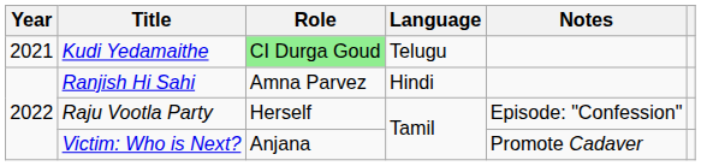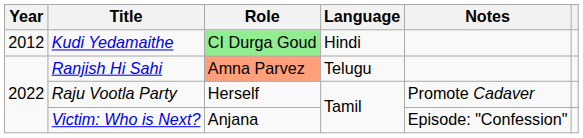Kudi Yedamaithe | Year: 2021 -> 2012
Kudi Yedamaithe | Language: Telugu -> Hindi
Ranjish Hi Sahi | Role: no background -> lightsalmon background
Ranjish Hi Sahi | Language: Hindi -> Telugu
Raju Vootla Party | Notes: Episode: "Confession" -> Promote Cadaver
Victim: Who is Next? | Notes: Promote Cadaver -> Episode: "Confession"
